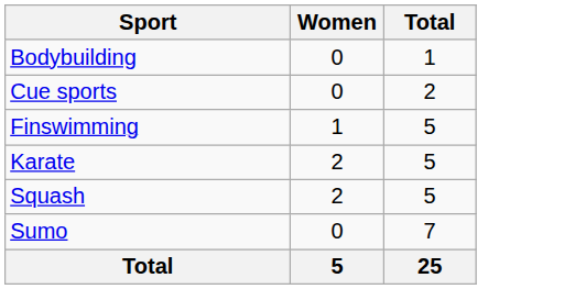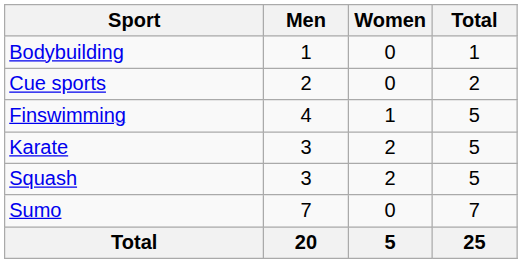+ column: Men | 1 | 2 | 4 | 3 | 3 | 7 | 20
